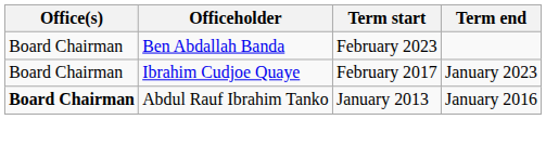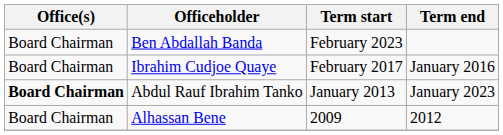Ibrahim Cudjoe Quaye | Term end: January 2023 -> January 2016
Abdul Rauf Ibrahim Tanko | Term end: January 2016 -> January 2023
+ row: Board Chairman | Alhassan Bene | 2009 | 2012
